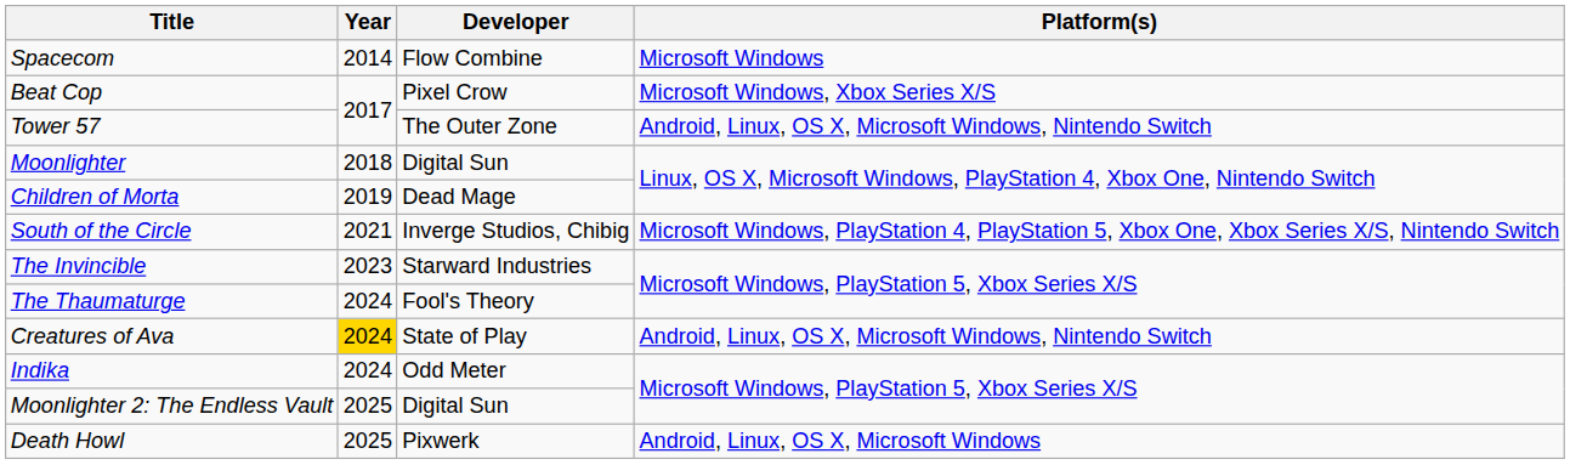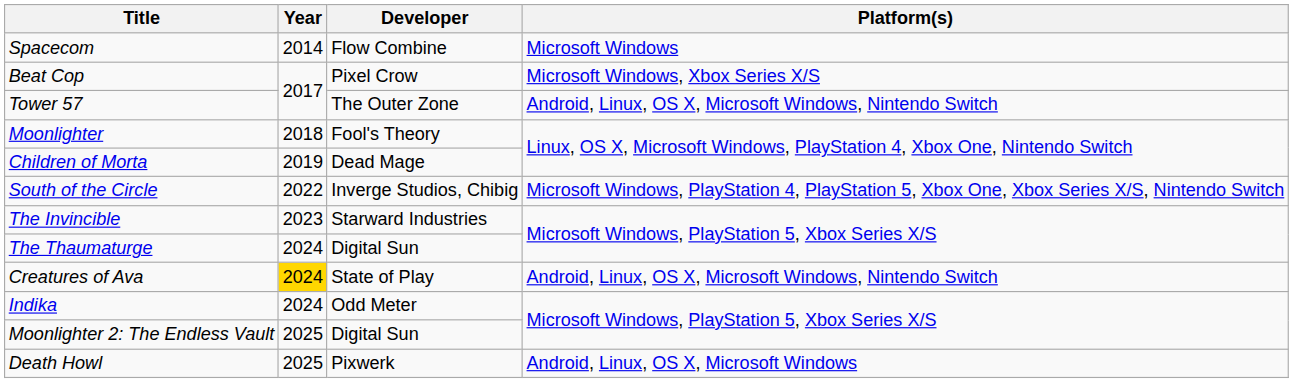Moonlighter | Developer: Digital Sun -> Fool's Theory
South of the Circle | Year: 2021 -> 2022
The Thaumaturge | Developer: Fool's Theory -> Digital Sun
